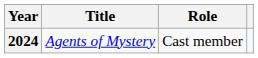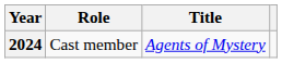columns swapped: Title <-> Role
